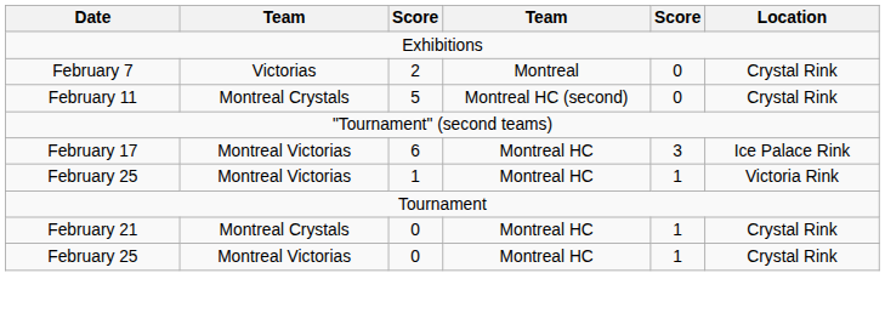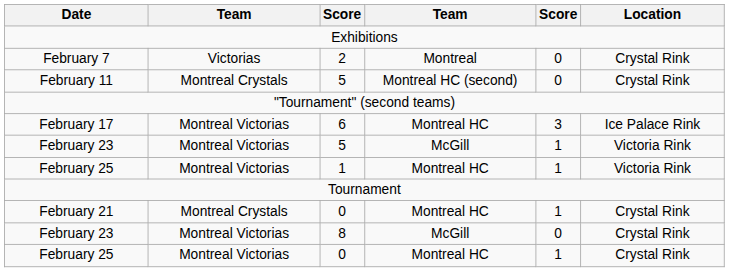+ row: February 23 | Montreal Victorias | 5 | McGill | 1 | Victoria Rink
+ row: February 23 | Montreal Victorias | 8 | McGill | 0 | Crystal Rink
